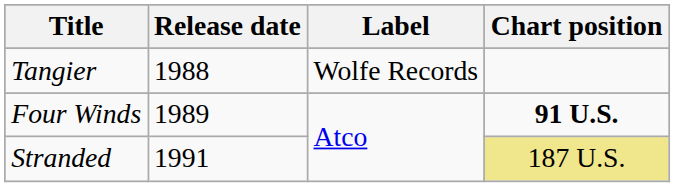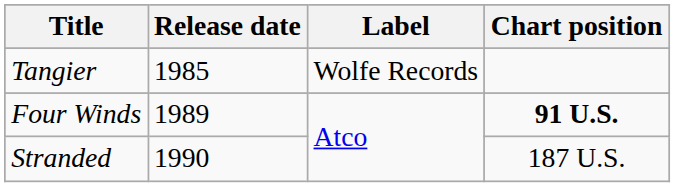Tangier | Release date: 1988 -> 1985
Stranded | Release date: 1991 -> 1990
Stranded | Chart position: khaki background -> no background
